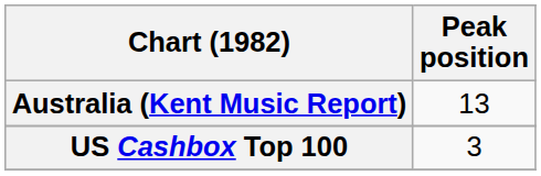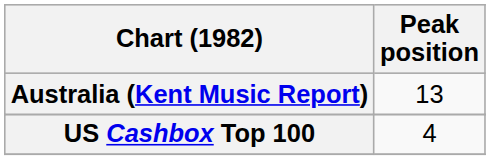US Cashbox Top 100 | Peak position: 3 -> 4
